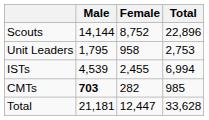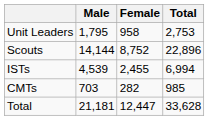rows swapped: Scouts <-> Unit Leaders
CMTs | Male: bold -> normal
